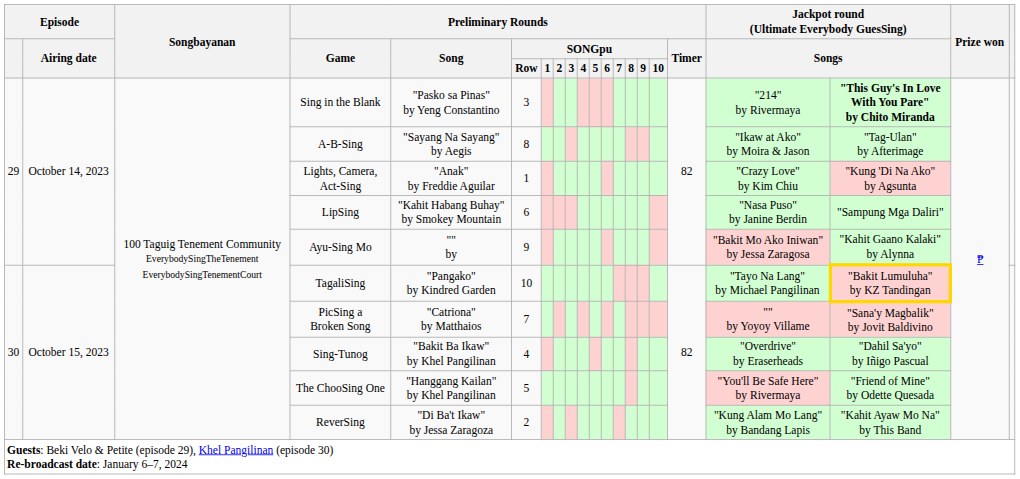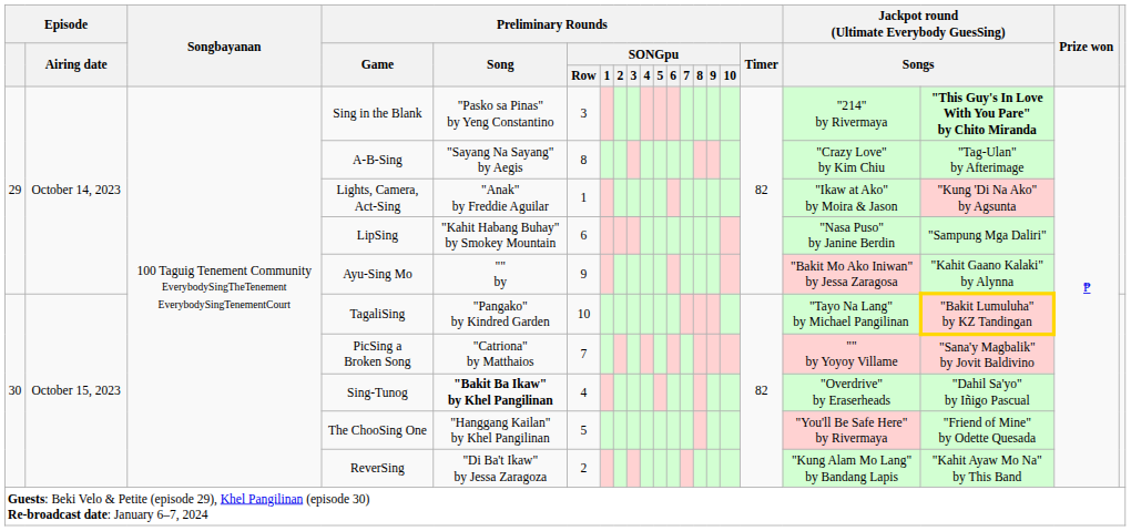A-B-Sing | column 18: "Ikaw at Ako" by Moira & Jason -> "Crazy Love" by Kim Chiu
Lights, Camera, Act-Sing | column 18: "Crazy Love" by Kim Chiu -> "Ikaw at Ako" by Moira & Jason
Sing-Tunog | Preliminary Rounds / Song: normal -> bold
